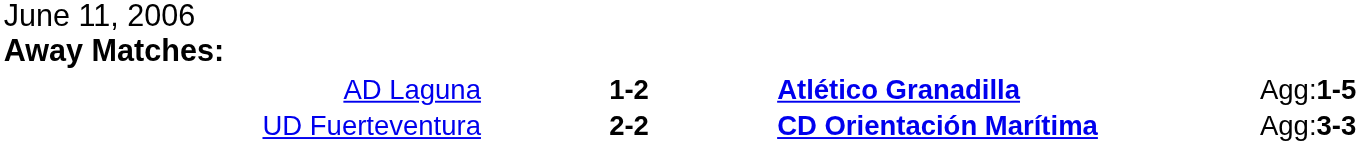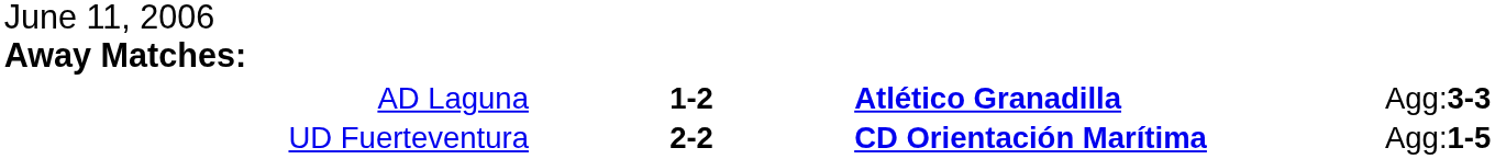AD Laguna | column 4: Agg:1-5 -> Agg:3-3
UD Fuerteventura | column 4: Agg:3-3 -> Agg:1-5
